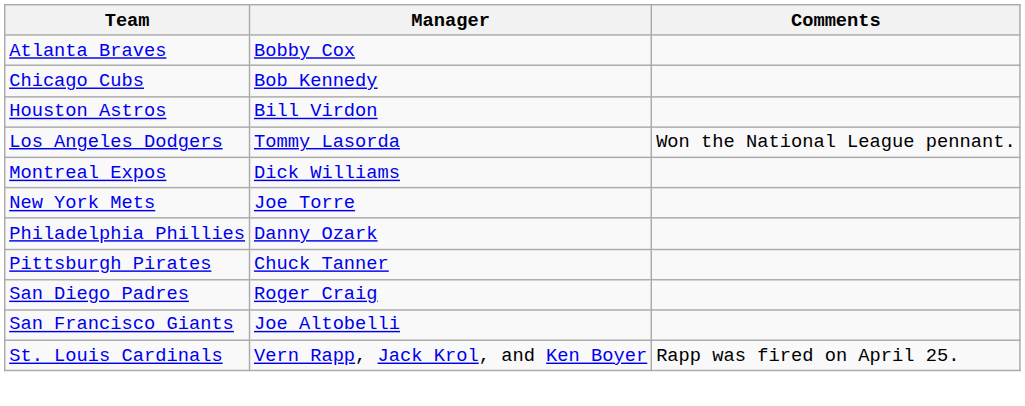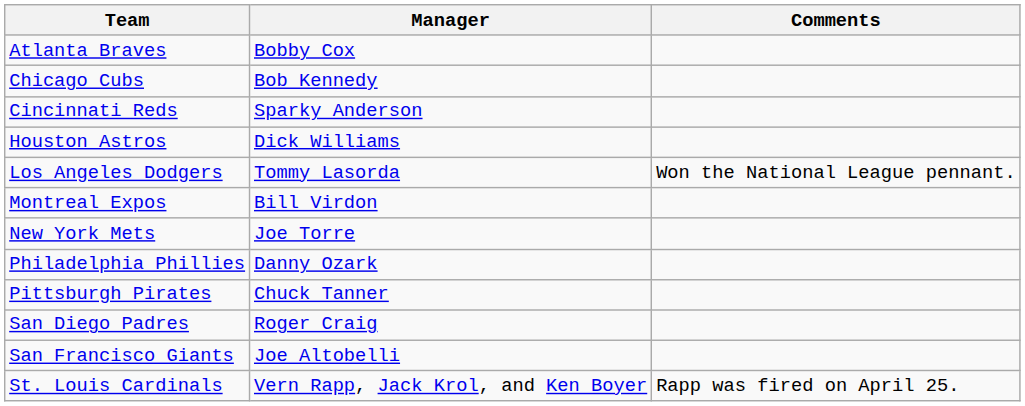+ row: Cincinnati Reds | Sparky Anderson
Houston Astros | Manager: Bill Virdon -> Dick Williams
Montreal Expos | Manager: Dick Williams -> Bill Virdon
